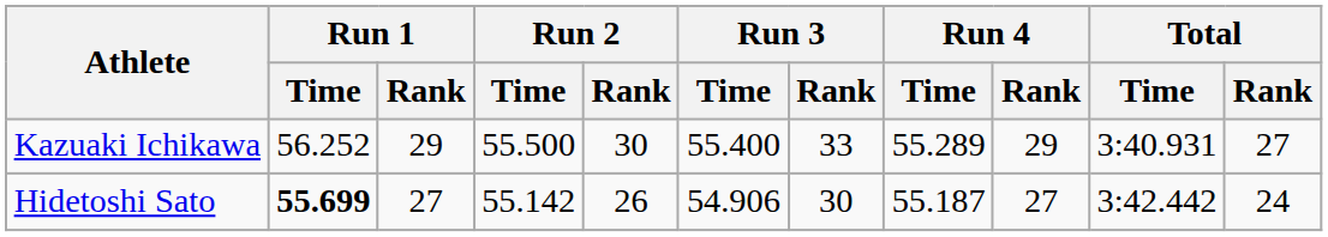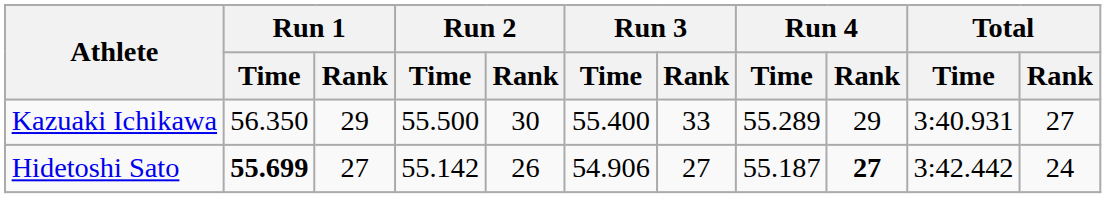Kazuaki Ichikawa | Run 1 / Time: 56.252 -> 56.350
Hidetoshi Sato | Run 3 / Rank: 30 -> 27
Hidetoshi Sato | Run 4 / Rank: normal -> bold
